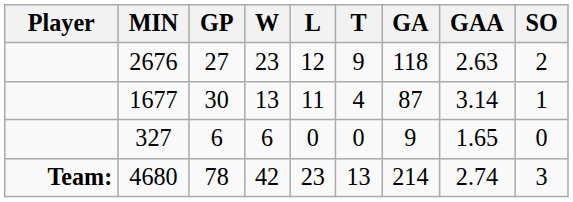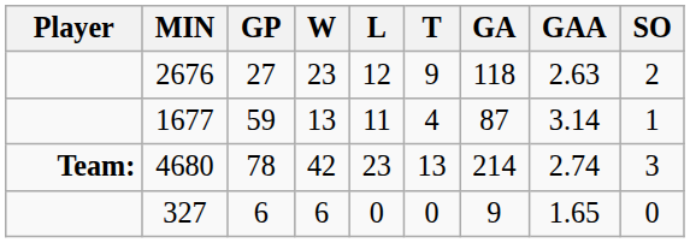1677 | GP: 30 -> 59
rows swapped: 327 <-> 4680
